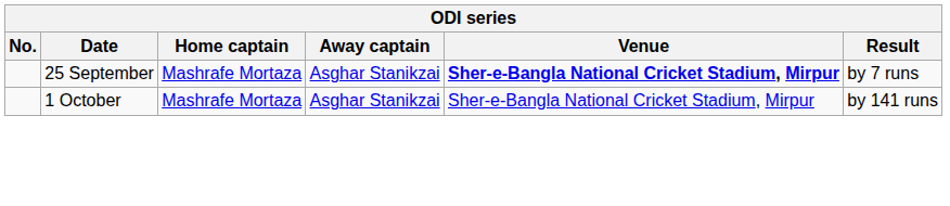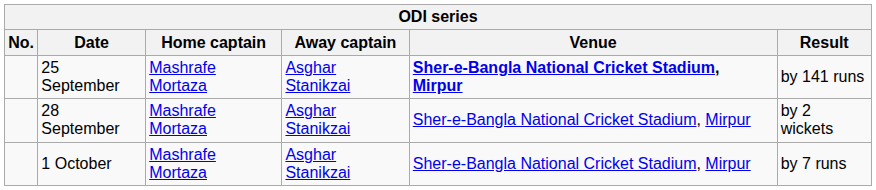25 September | Result: by 7 runs -> by 141 runs
+ row: 28 September | Mashrafe Mortaza | Asghar Stanikzai | Sher-e-Bangla National Cricket Stadium, Mirpur | by 2 wickets
1 October | Result: by 141 runs -> by 7 runs
